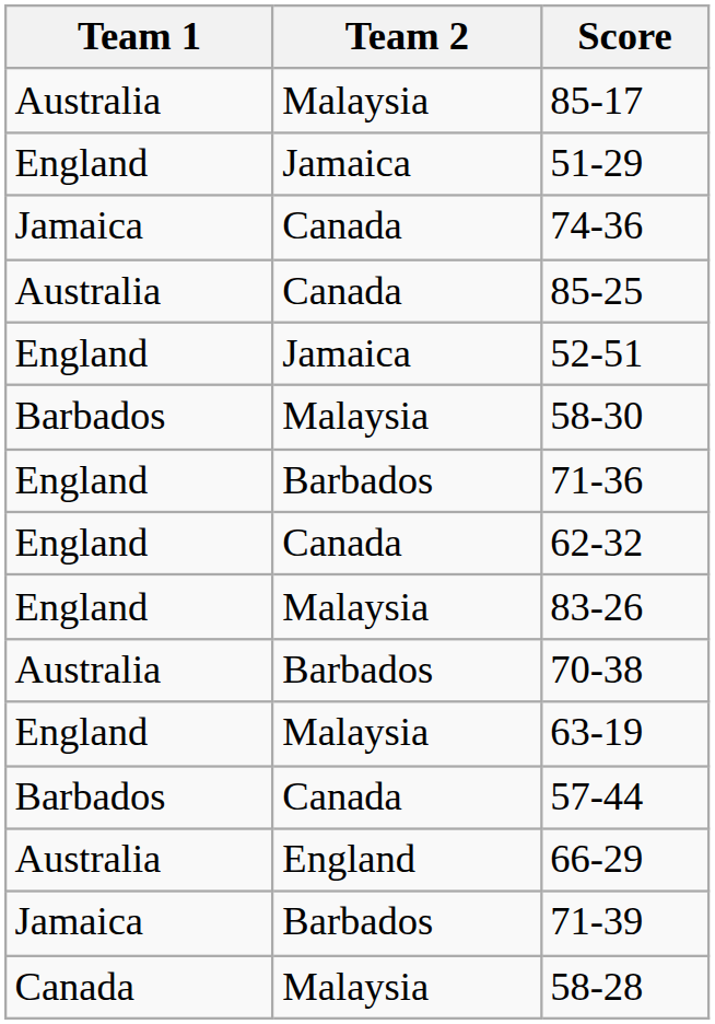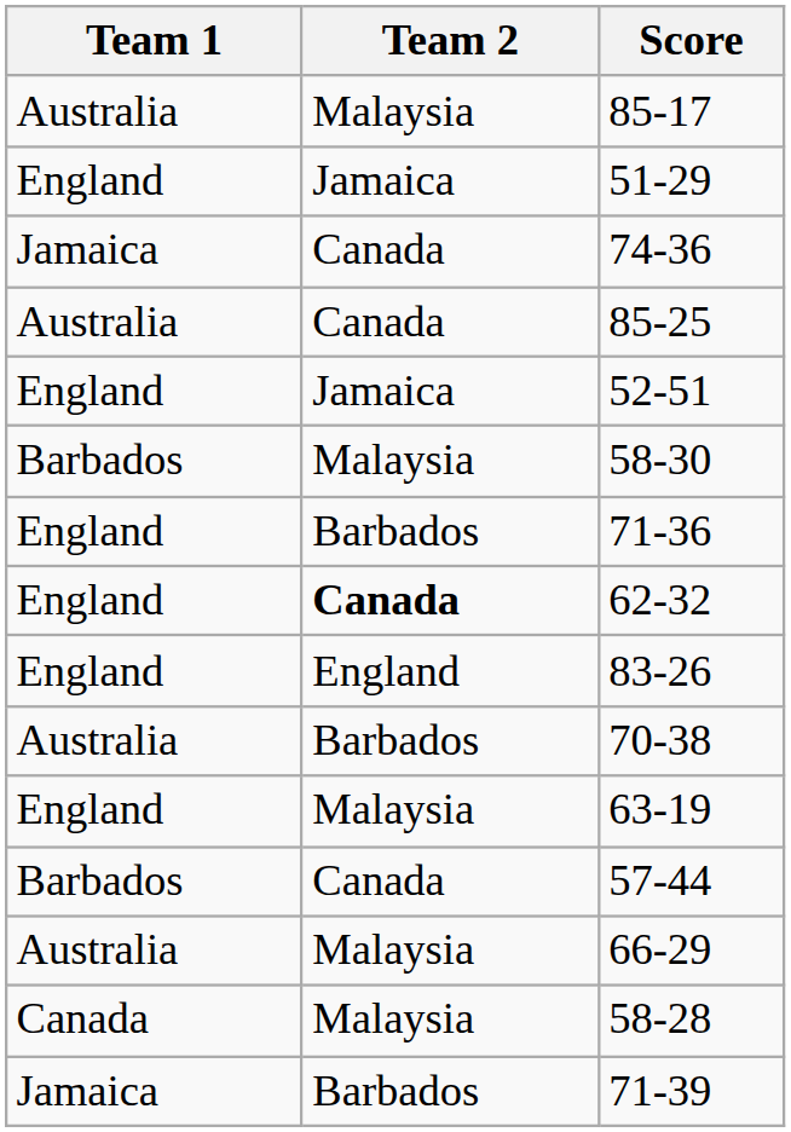62-32 | Team 2: normal -> bold
83-26 | Team 2: Malaysia -> England
66-29 | Team 2: England -> Malaysia
rows swapped: 58-28 <-> 71-39
